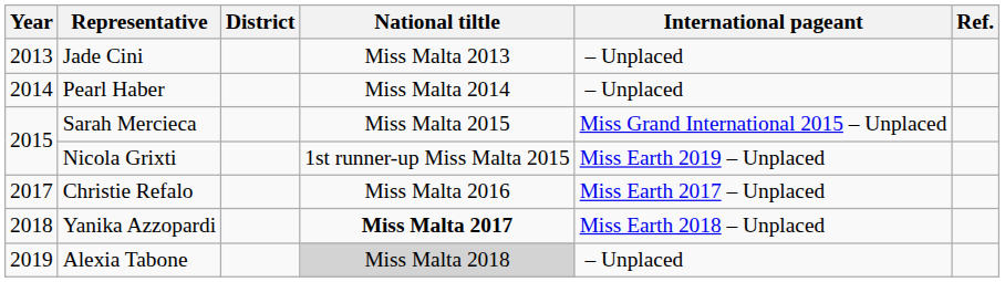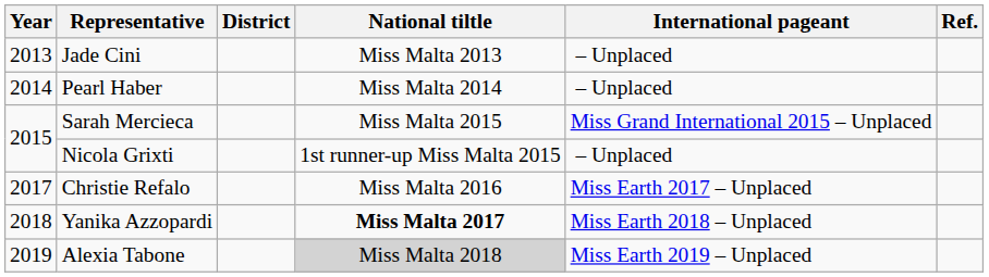Nicola Grixti | International pageant: Miss Earth 2019 – Unplaced -> – Unplaced
Alexia Tabone | International pageant: – Unplaced -> Miss Earth 2019 – Unplaced
